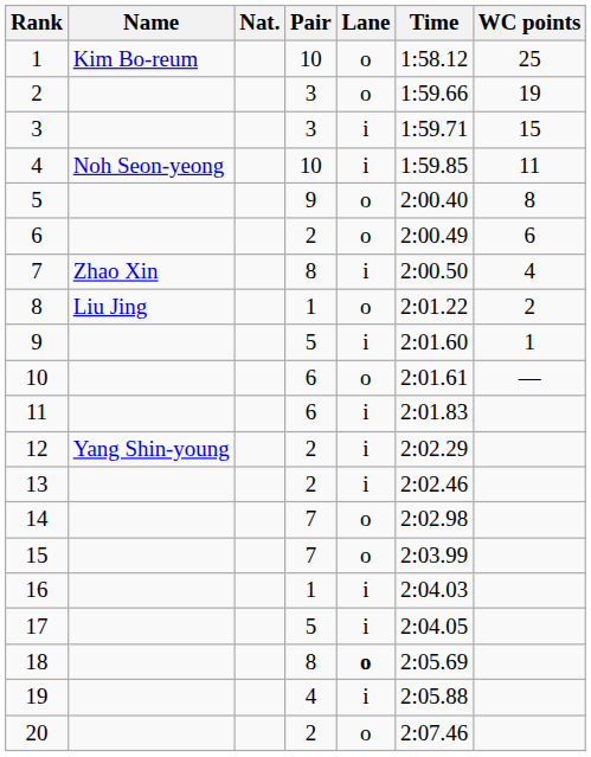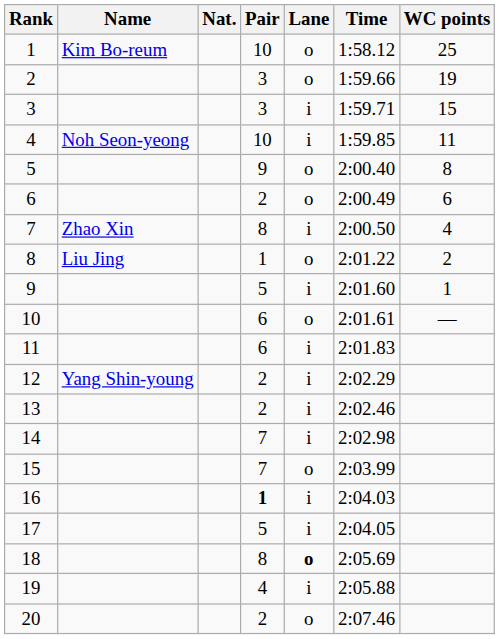14 | Lane: o -> i
16 | Pair: normal -> bold
